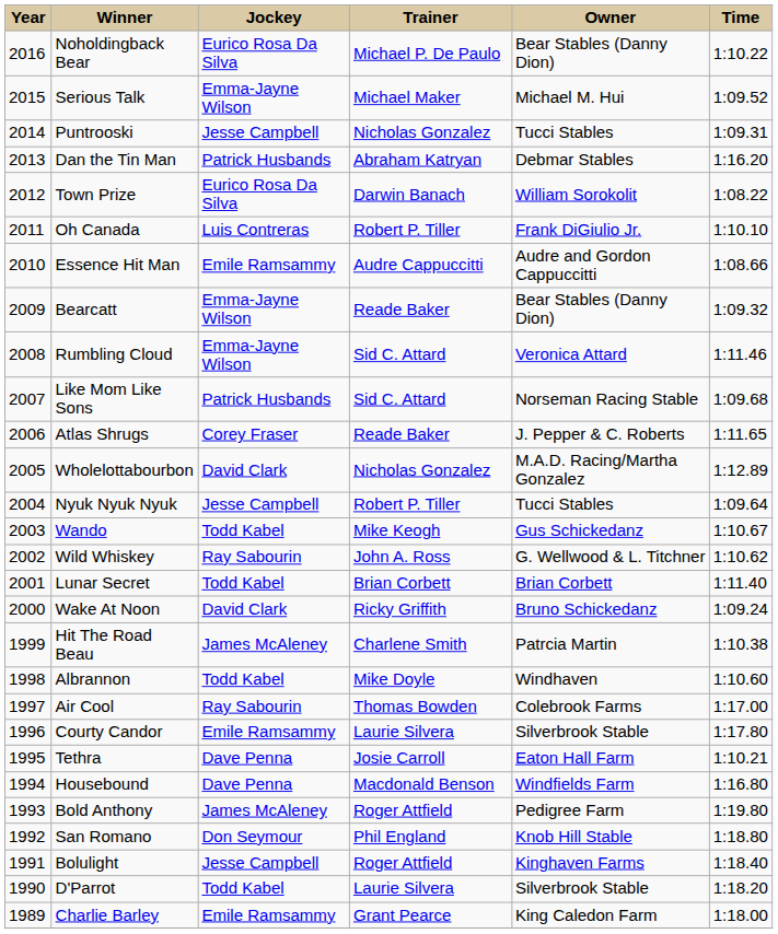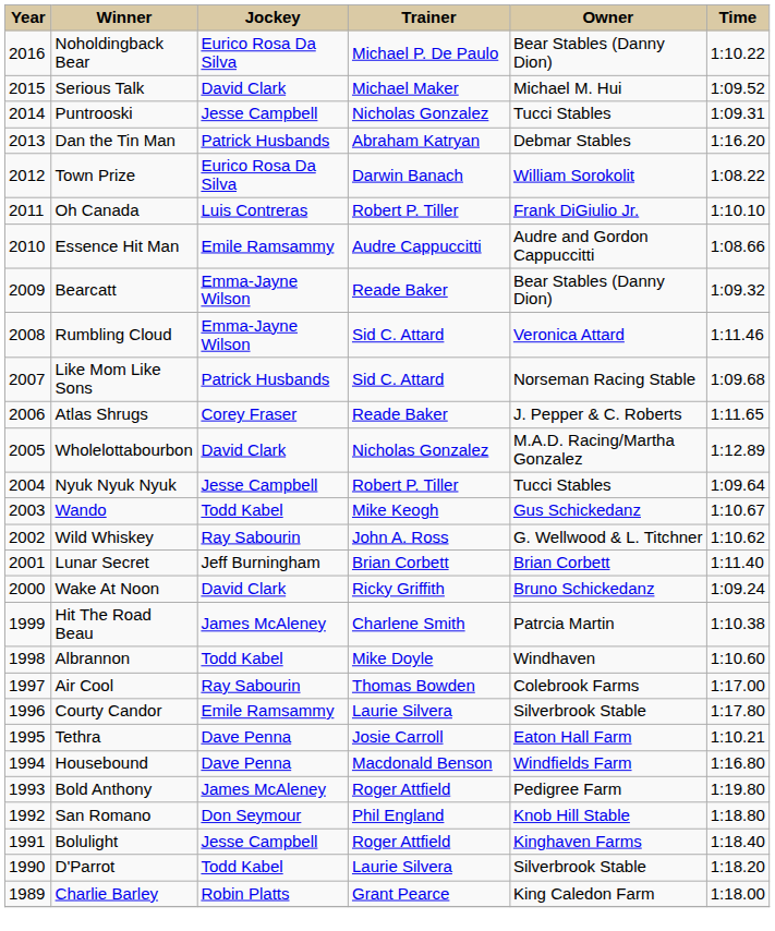Serious Talk | Jockey: Emma-Jayne Wilson -> David Clark
Lunar Secret | Jockey: Todd Kabel -> Jeff Burningham
Charlie Barley | Jockey: Emile Ramsammy -> Robin Platts
